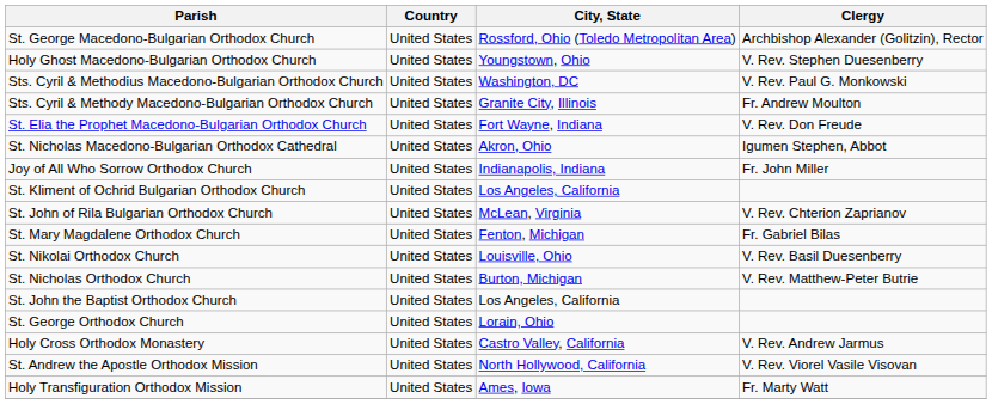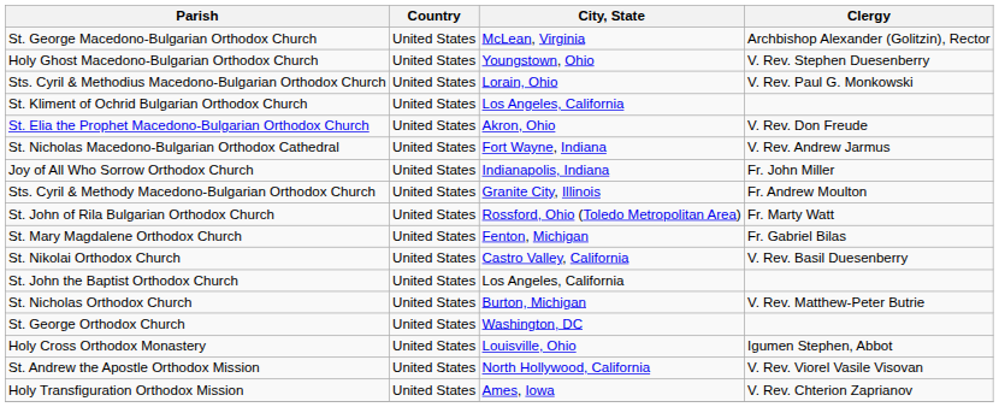St. George Macedono-Bulgarian Orthodox Church | City, State: Rossford, Ohio (Toledo Metropolitan Area) -> McLean, Virginia
Sts. Cyril & Methodius Macedono-Bulgarian Orthodox Church | City, State: Washington, DC -> Lorain, Ohio
rows swapped: Sts. Cyril & Methody Macedono-Bulgarian Orthodox Church <-> St. Kliment of Ochrid Bulgarian Orthodox Church
St. Elia the Prophet Macedono-Bulgarian Orthodox Church | City, State: Fort Wayne, Indiana -> Akron, Ohio
St. Nicholas Macedono-Bulgarian Orthodox Cathedral | City, State: Akron, Ohio -> Fort Wayne, Indiana
St. Nicholas Macedono-Bulgarian Orthodox Cathedral | Clergy: Igumen Stephen, Abbot -> V. Rev. Andrew Jarmus
St. John of Rila Bulgarian Orthodox Church | City, State: McLean, Virginia -> Rossford, Ohio (Toledo Metropolitan Area)
St. John of Rila Bulgarian Orthodox Church | Clergy: V. Rev. Chterion Zaprianov -> Fr. Marty Watt
St. Nikolai Orthodox Church | City, State: Louisville, Ohio -> Castro Valley, California
rows swapped: St. Nicholas Orthodox Church <-> St. John the Baptist Orthodox Church
St. George Orthodox Church | City, State: Lorain, Ohio -> Washington, DC
Holy Cross Orthodox Monastery | City, State: Castro Valley, California -> Louisville, Ohio
Holy Cross Orthodox Monastery | Clergy: V. Rev. Andrew Jarmus -> Igumen Stephen, Abbot
Holy Transfiguration Orthodox Mission | Clergy: Fr. Marty Watt -> V. Rev. Chterion Zaprianov
